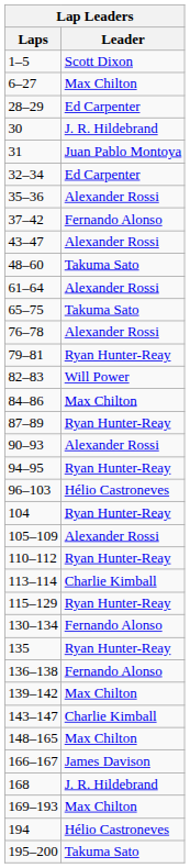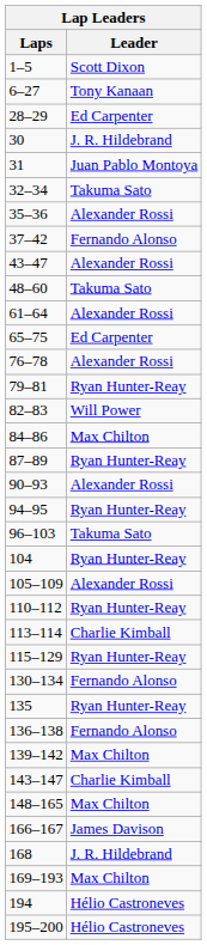6–27 | Leader: Max Chilton -> Tony Kanaan
32–34 | Leader: Ed Carpenter -> Takuma Sato
65–75 | Leader: Takuma Sato -> Ed Carpenter
96–103 | Leader: Hélio Castroneves -> Takuma Sato
195–200 | Leader: Takuma Sato -> Hélio Castroneves
